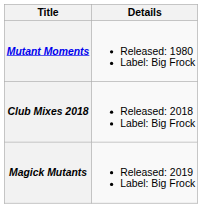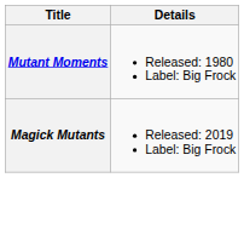- row: Club Mixes 2018 | Released: 2018 Label: Big Frock
